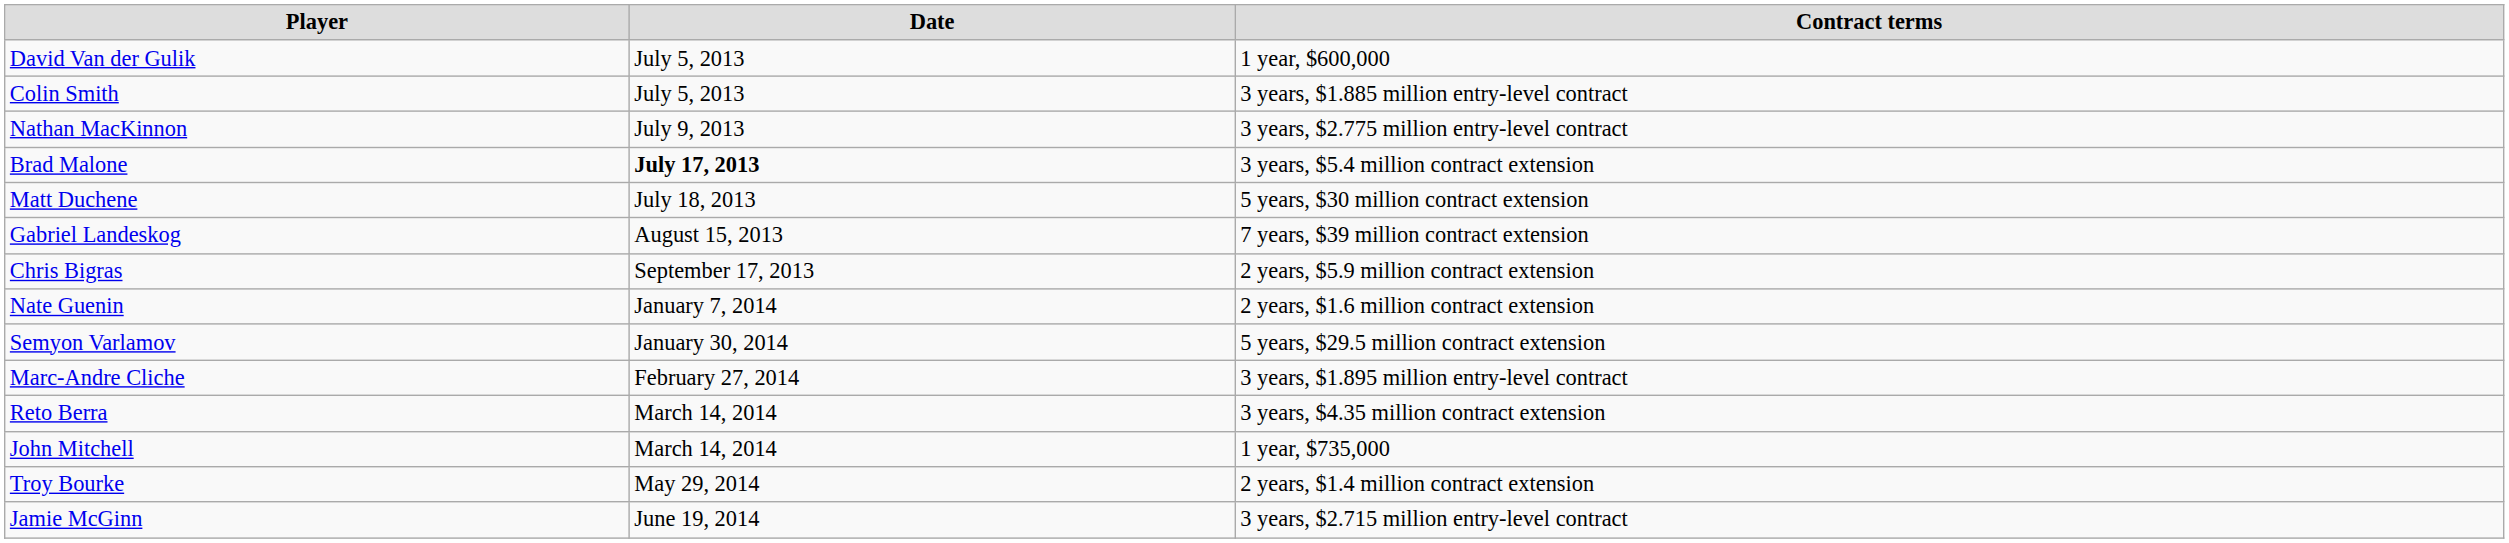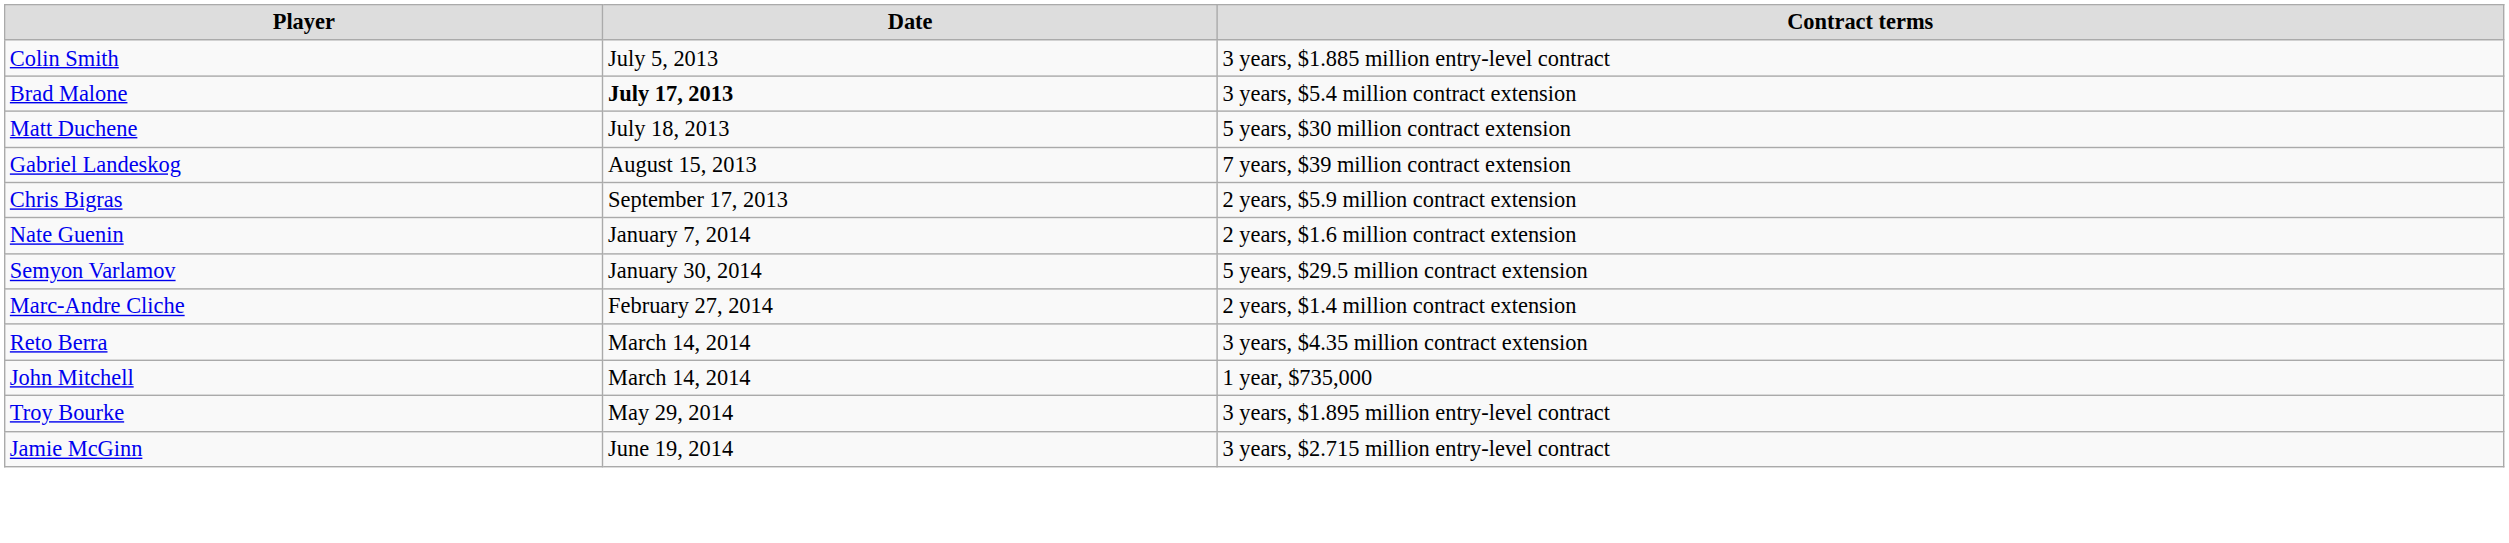- row: David Van der Gulik | July 5, 2013 | 1 year, $600,000
- row: Nathan MacKinnon | July 9, 2013 | 3 years, $2.775 million entry-level contract
Marc-Andre Cliche | Contract terms: 3 years, $1.895 million entry-level contract -> 2 years, $1.4 million contract extension
Troy Bourke | Contract terms: 2 years, $1.4 million contract extension -> 3 years, $1.895 million entry-level contract
